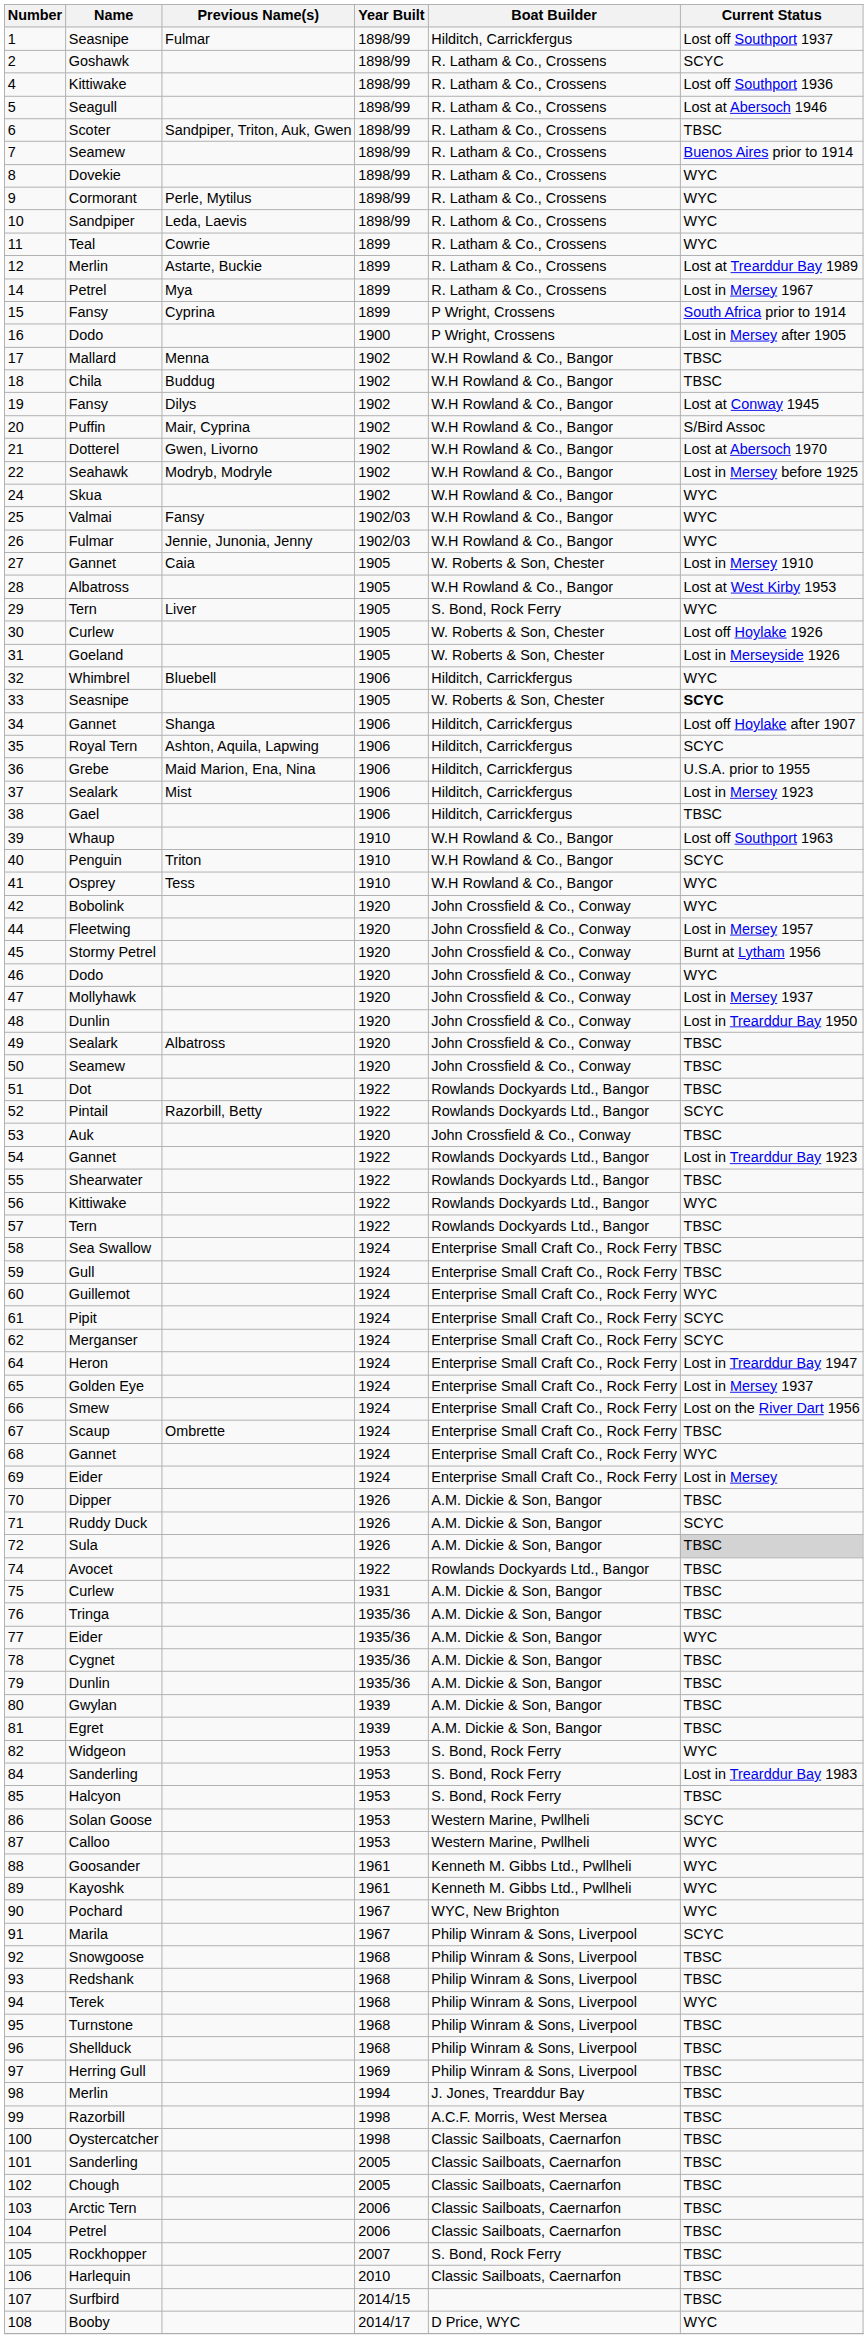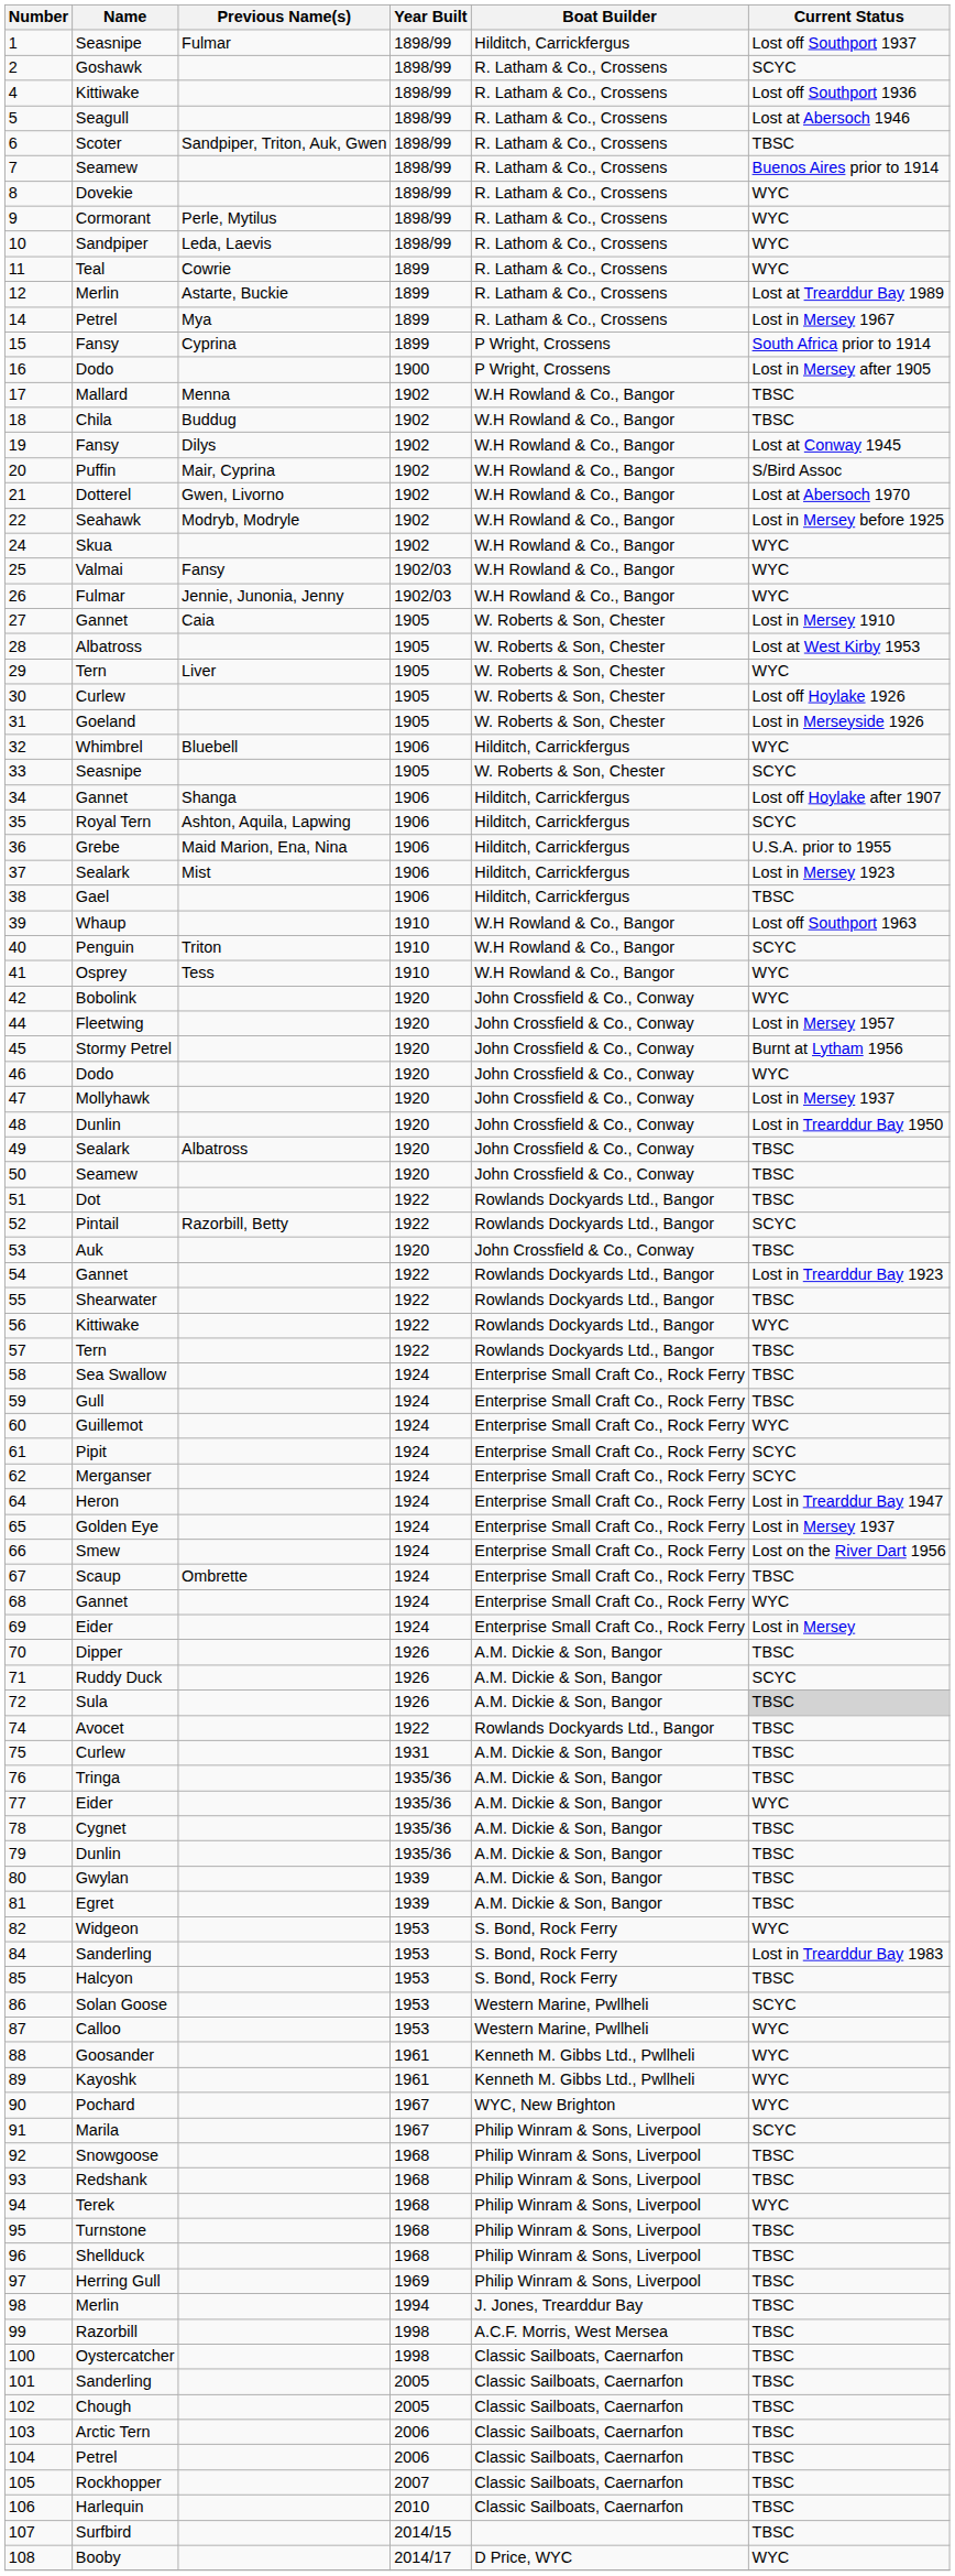28 | Boat Builder: W.H Rowland & Co., Bangor -> W. Roberts & Son, Chester
29 | Boat Builder: S. Bond, Rock Ferry -> W. Roberts & Son, Chester
33 | Current Status: bold -> normal
105 | Boat Builder: S. Bond, Rock Ferry -> Classic Sailboats, Caernarfon
